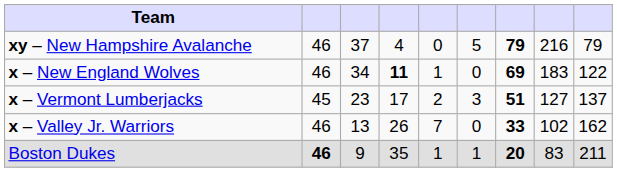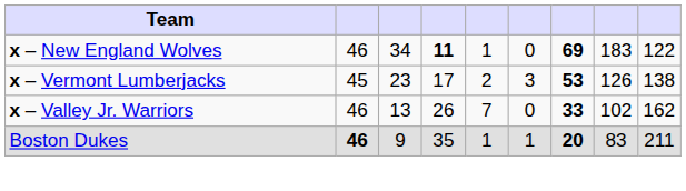- row: xy – New Hampshire Avalanche | 46 | 37 | 4 | 0 | 5 | 79 | 216 | 79
x – Vermont Lumberjacks | column 7: 51 -> 53
x – Vermont Lumberjacks | column 8: 127 -> 126
x – Vermont Lumberjacks | column 9: 137 -> 138
